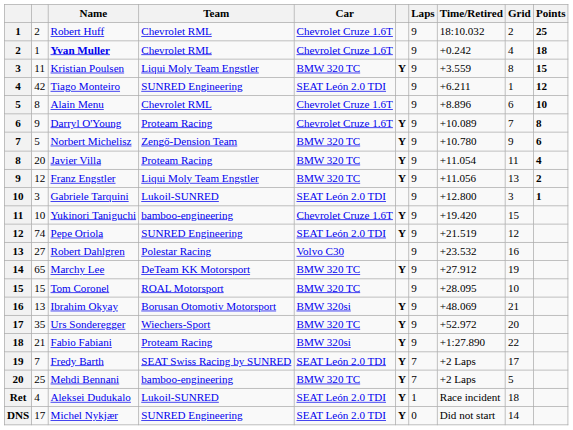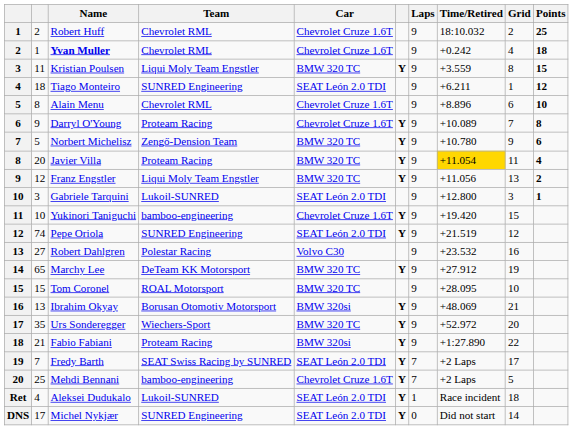Tiago Monteiro | column 2: 42 -> 18
Javier Villa | Time/Retired: no background -> gold background
Mehdi Bennani | Car: BMW 320 TC -> Chevrolet Cruze 1.6T
